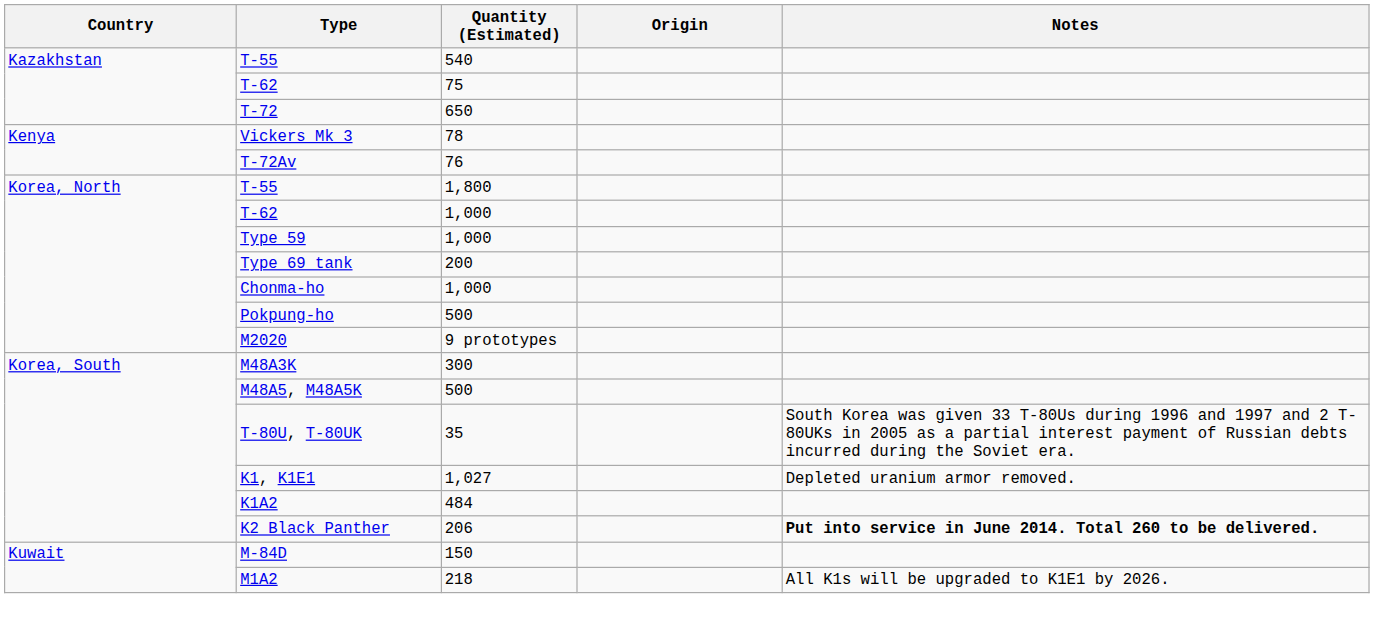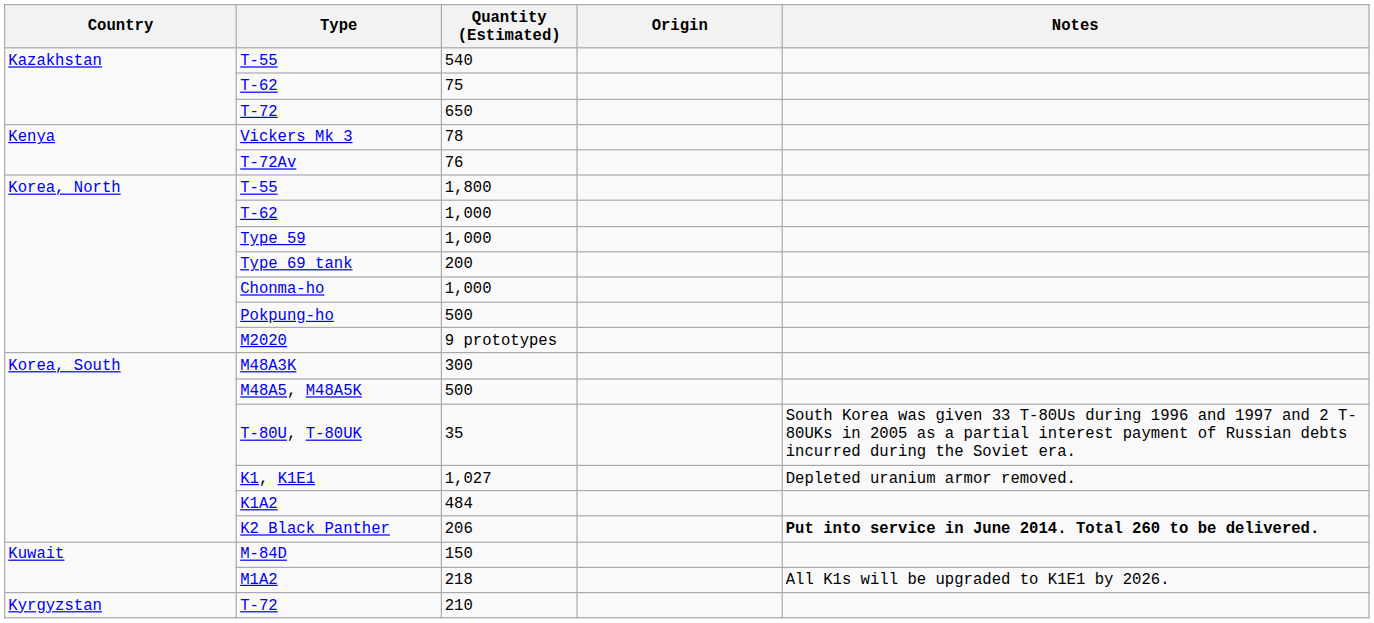+ row: Kyrgyzstan | T-72 | 210
